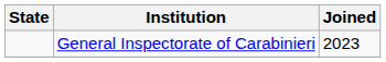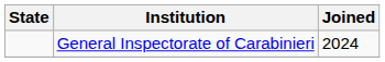General Inspectorate of Carabinieri | Joined: 2023 -> 2024
